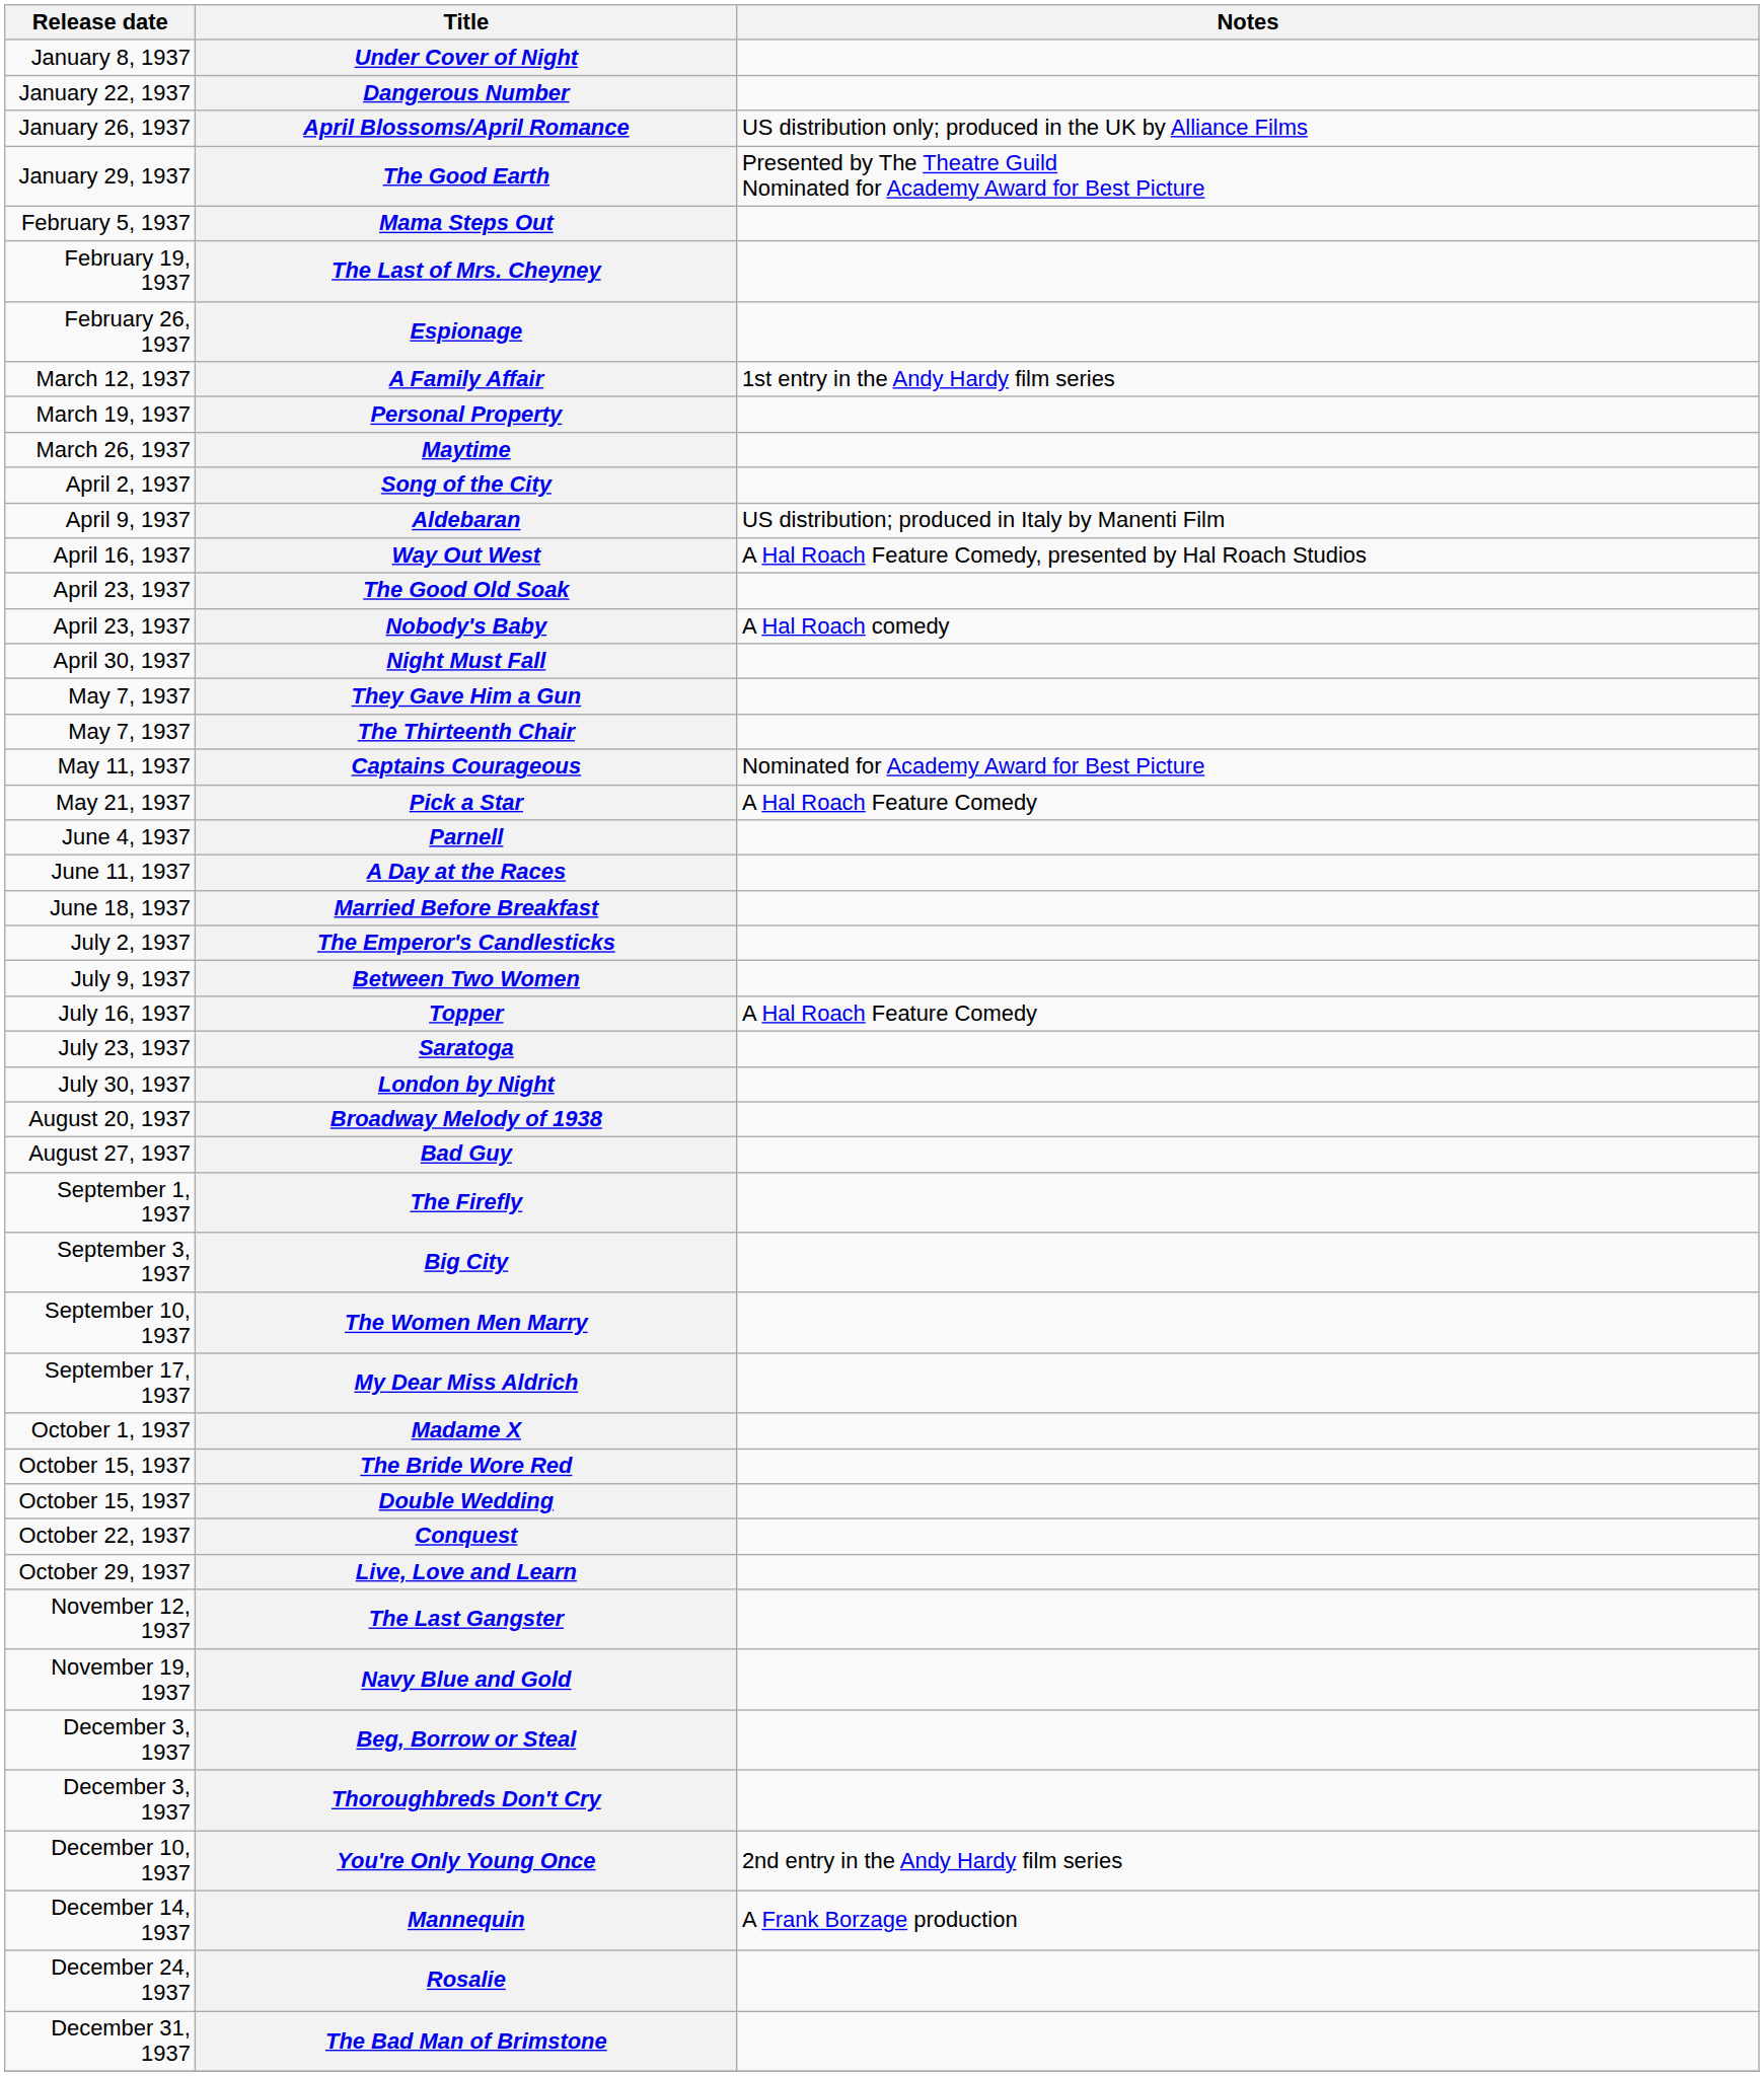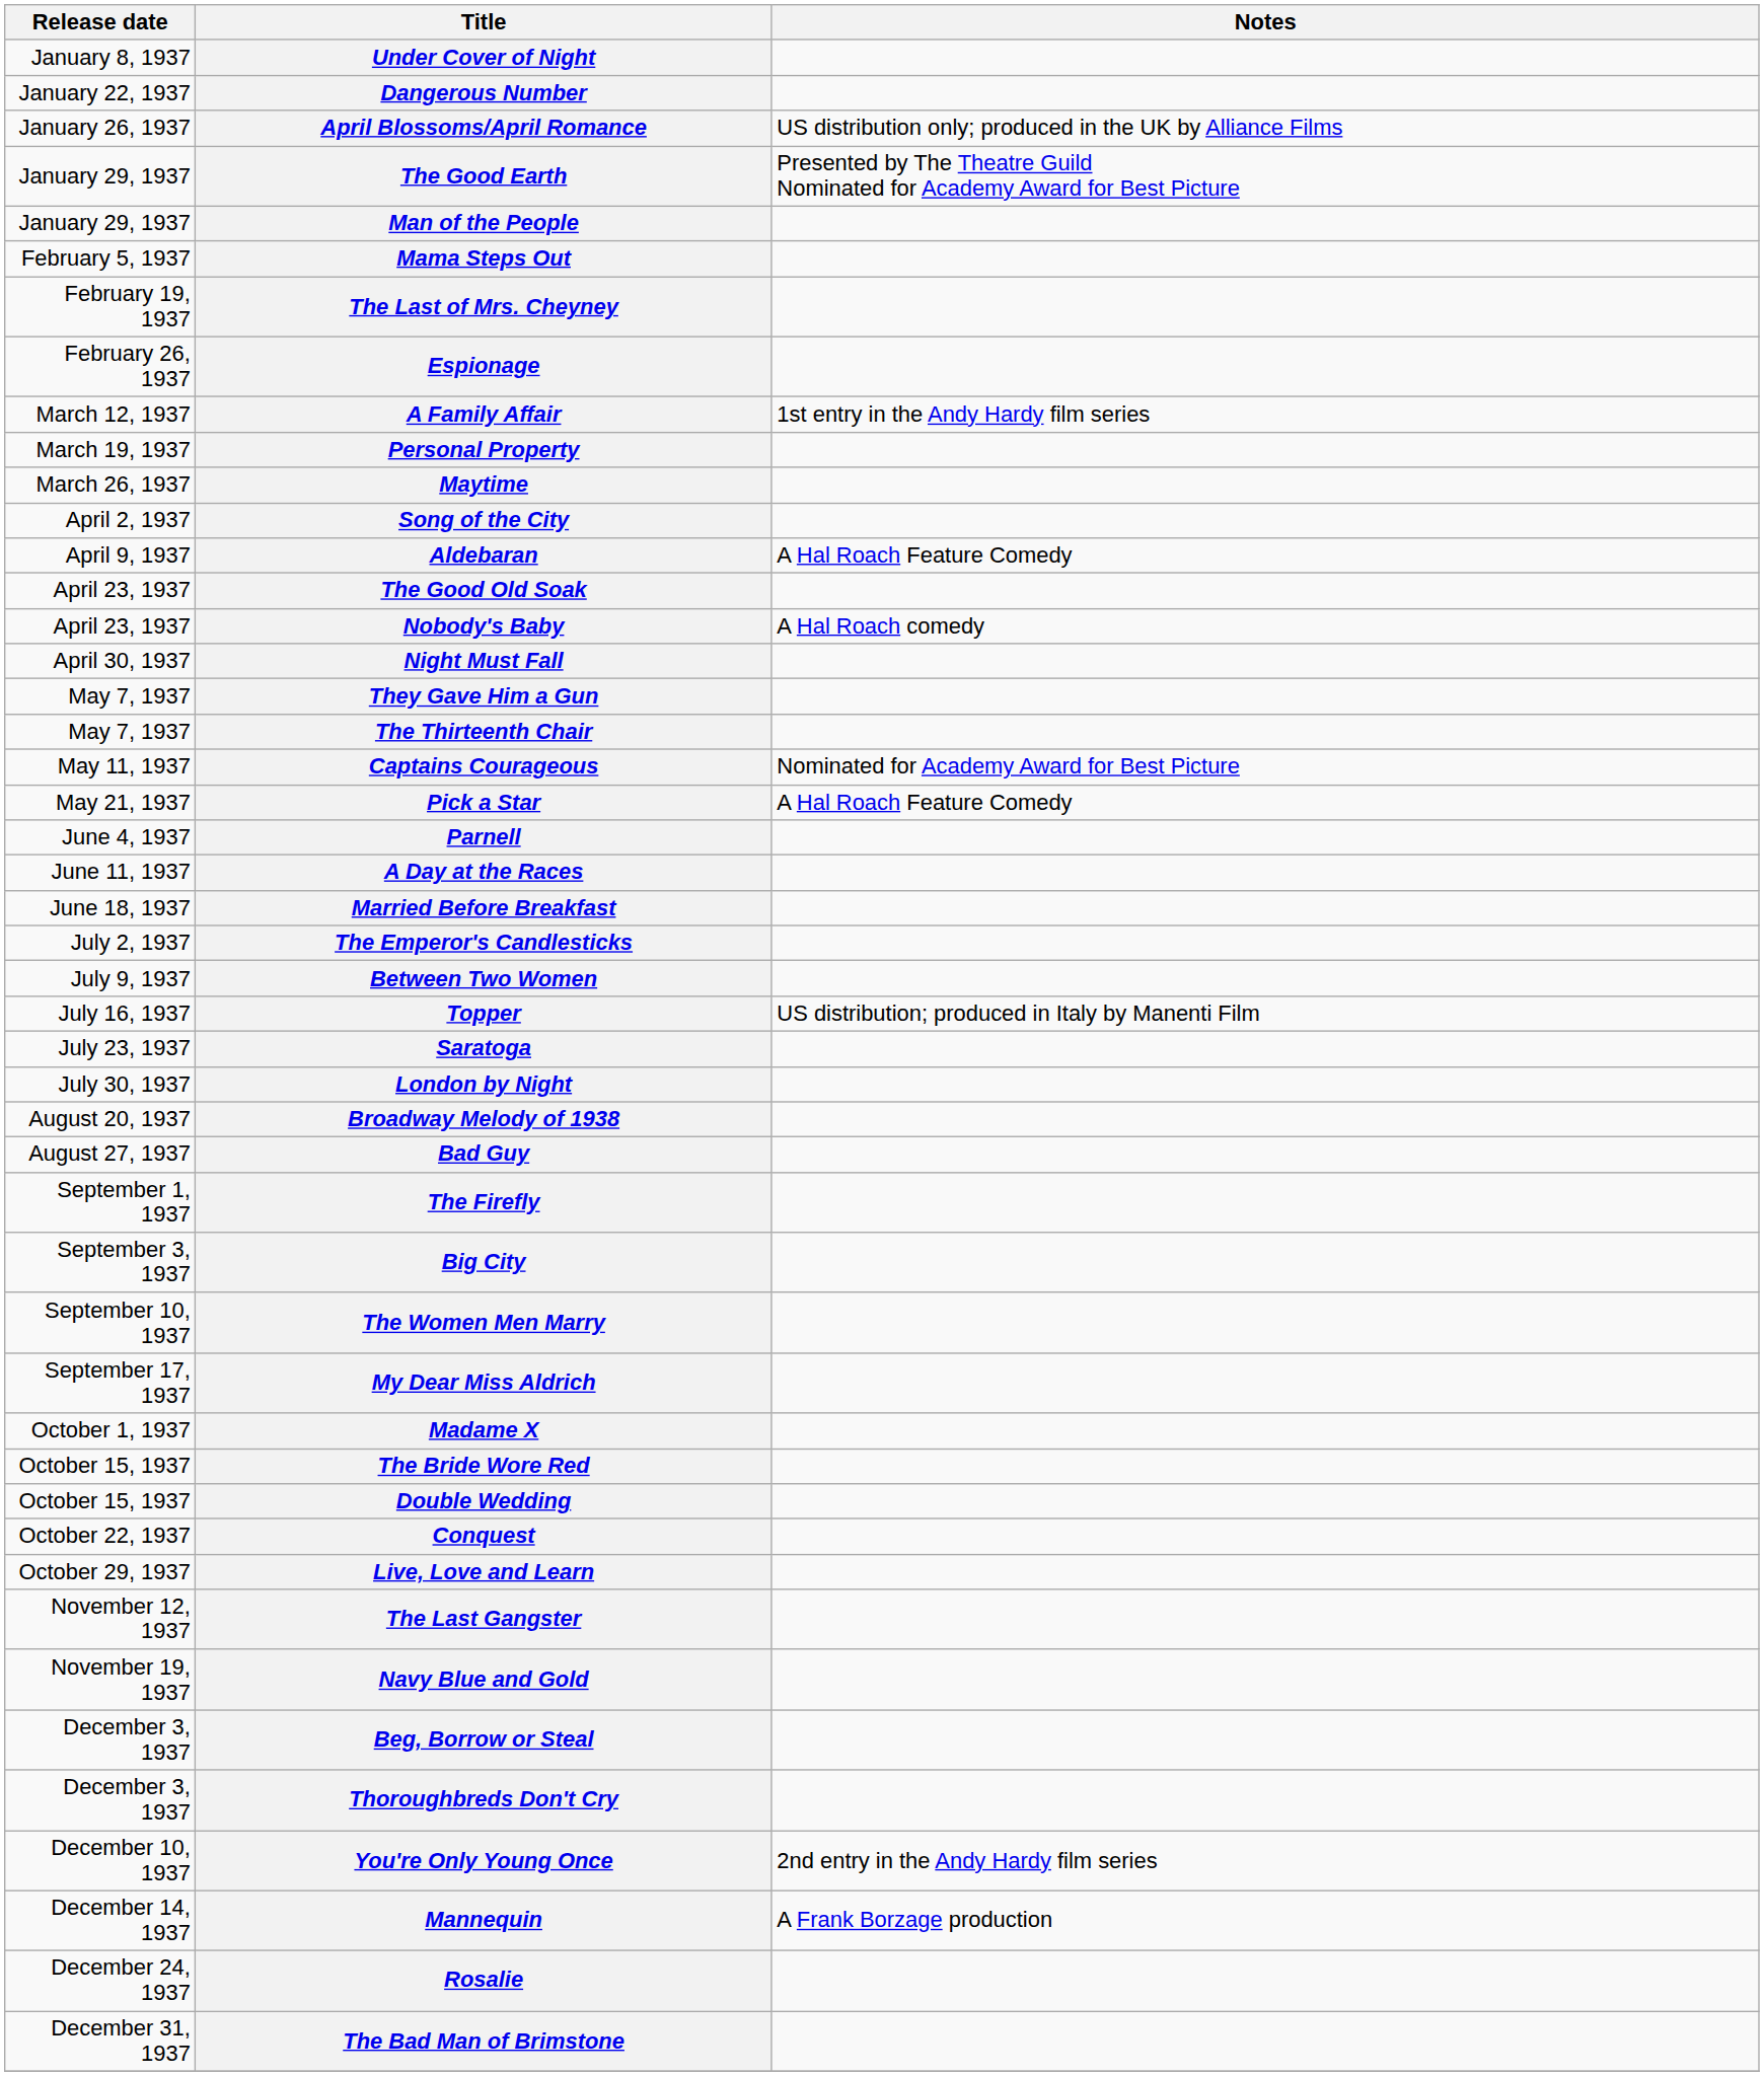+ row: January 29, 1937 | Man of the People
Aldebaran | Notes: US distribution; produced in Italy by Manenti Film -> A Hal Roach Feature Comedy
- row: April 16, 1937 | Way Out West | A Hal Roach Feature Comedy, presented by Hal Roach Studios
Topper | Notes: A Hal Roach Feature Comedy -> US distribution; produced in Italy by Manenti Film
